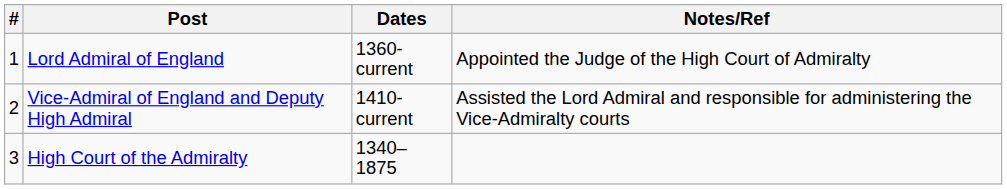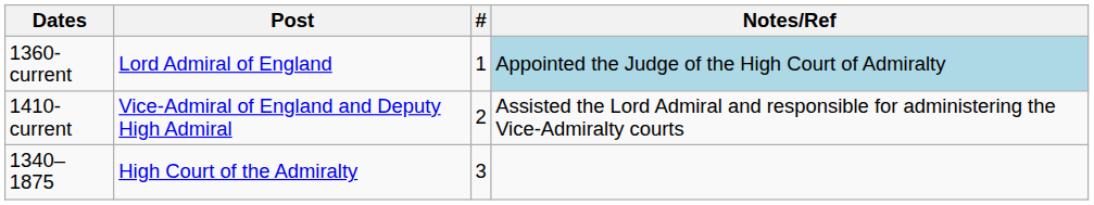columns swapped: # <-> Dates
Lord Admiral of England | Notes/Ref: no background -> lightblue background
